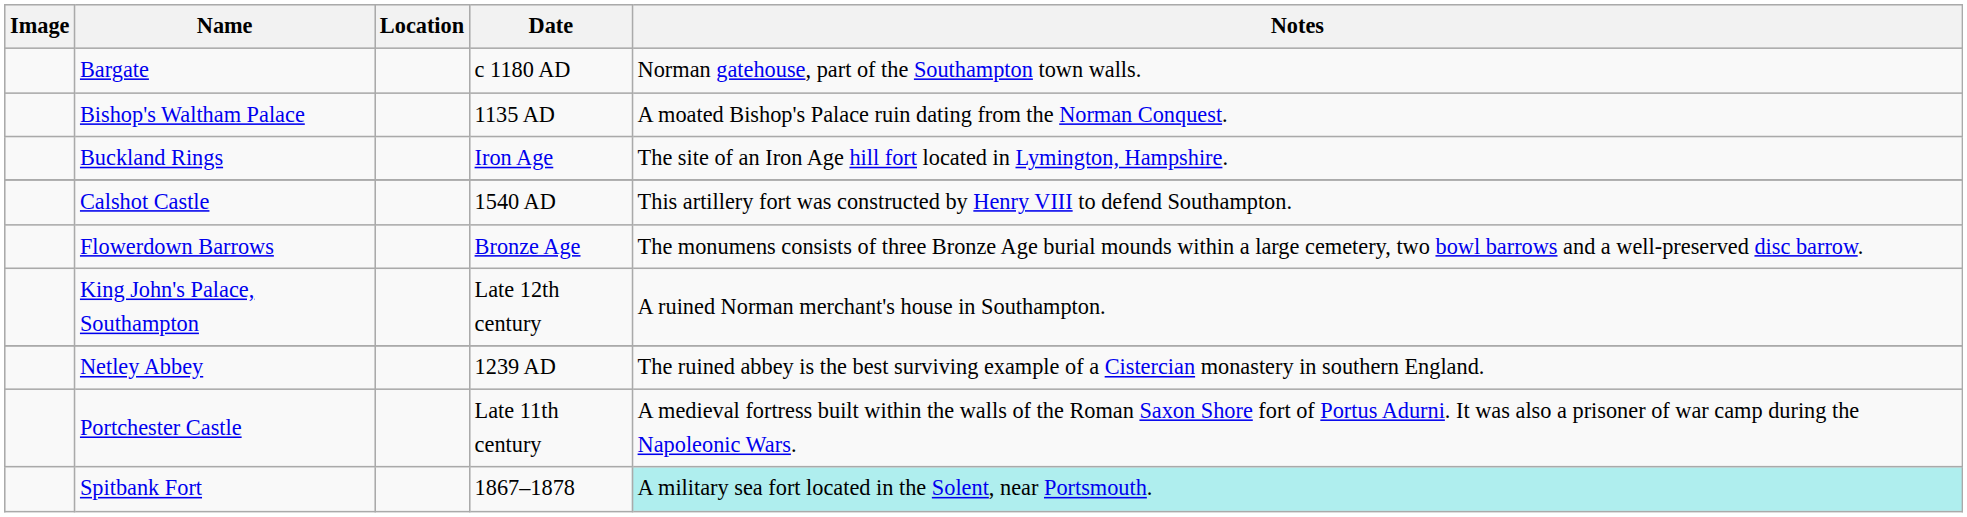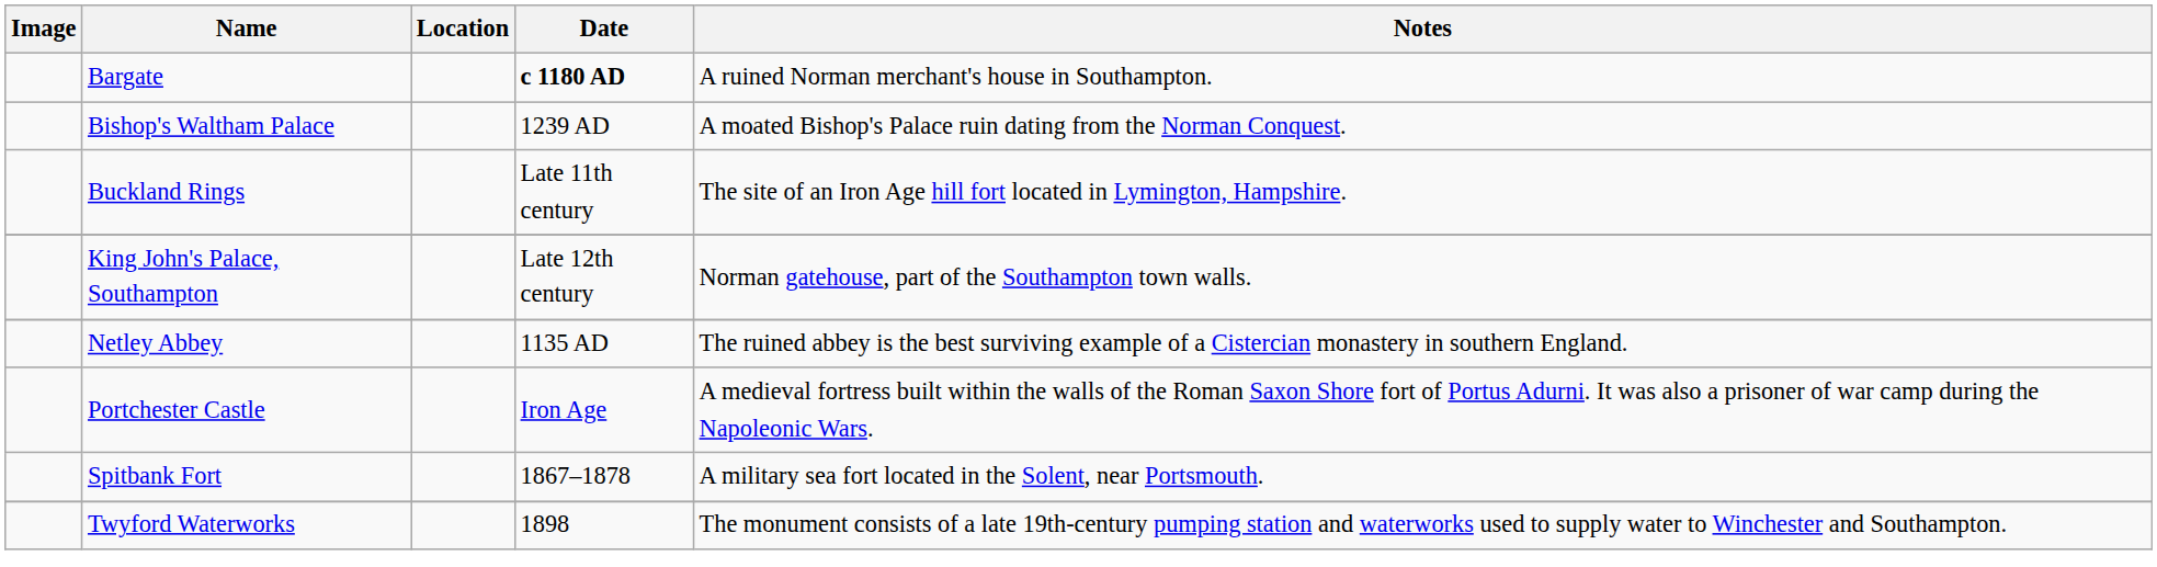Bargate | Date: normal -> bold
Bargate | Notes: Norman gatehouse, part of the Southampton town walls. -> A ruined Norman merchant's house in Southampton.
Bishop's Waltham Palace | Date: 1135 AD -> 1239 AD
Buckland Rings | Date: Iron Age -> Late 11th century
- row: Calshot Castle | 1540 AD | This artillery fort was constructed by Henry VIII to defend Southampton.
- row: Flowerdown Barrows | Bronze Age | The monumens consists of three Bronze Age burial mounds within a large cemetery, two bowl barrows and a well-preserved disc barrow.
King John's Palace, Southampton | Notes: A ruined Norman merchant's house in Southampton. -> Norman gatehouse, part of the Southampton town walls.
Netley Abbey | Date: 1239 AD -> 1135 AD
Portchester Castle | Date: Late 11th century -> Iron Age
Spitbank Fort | Notes: paleturquoise background -> no background
+ row: Twyford Waterworks | 1898 | The monument consists of a late 19th-century pumping station and waterworks used to supply water to Winchester and Southampton.
